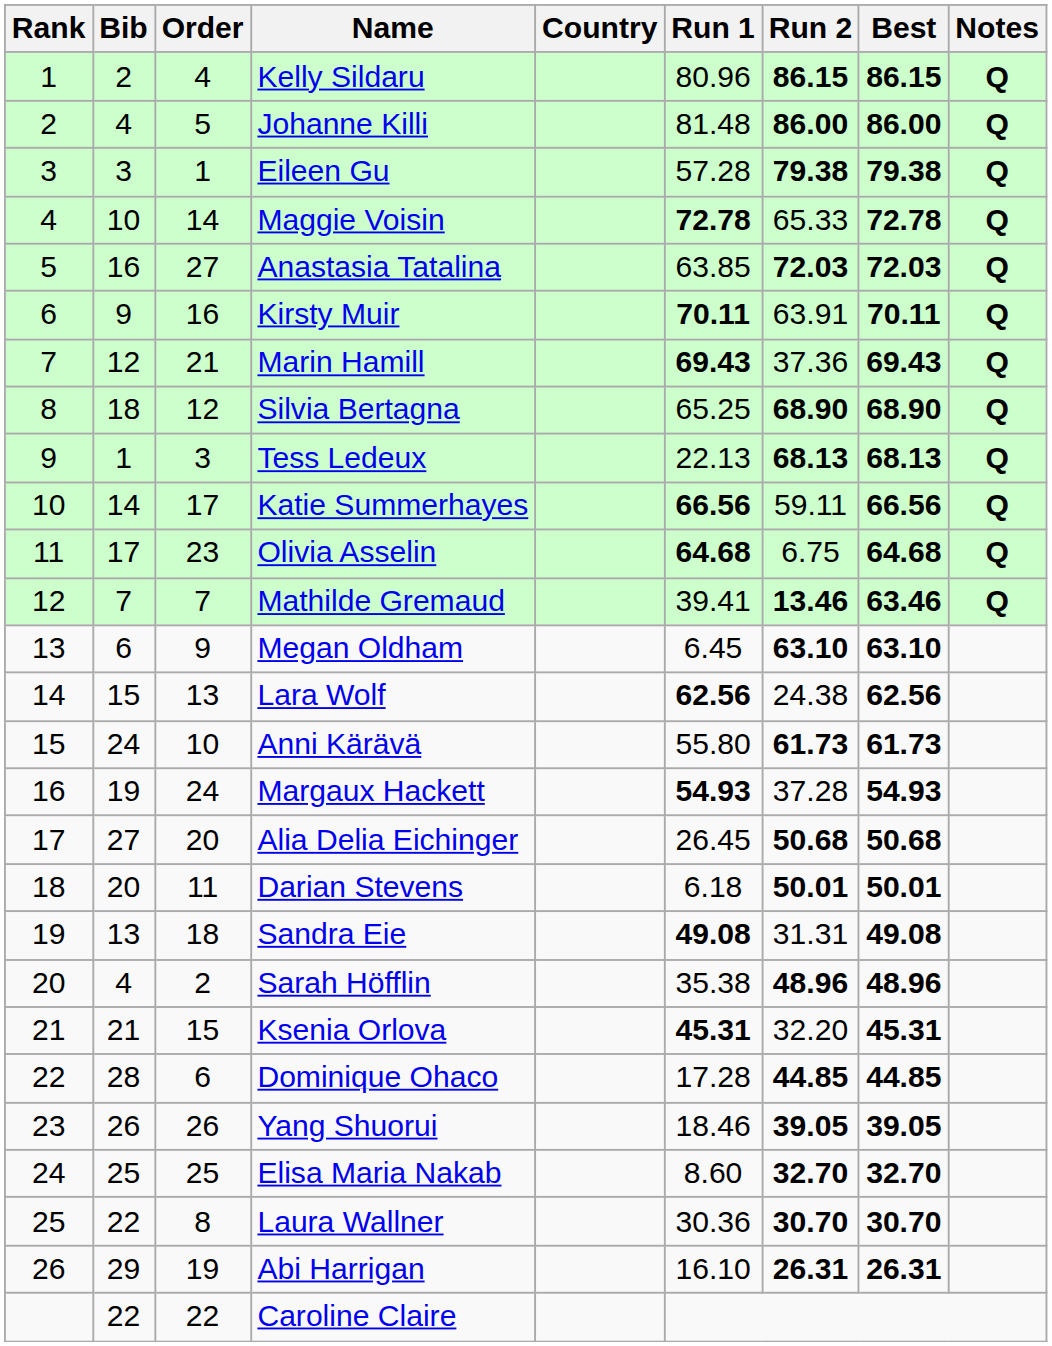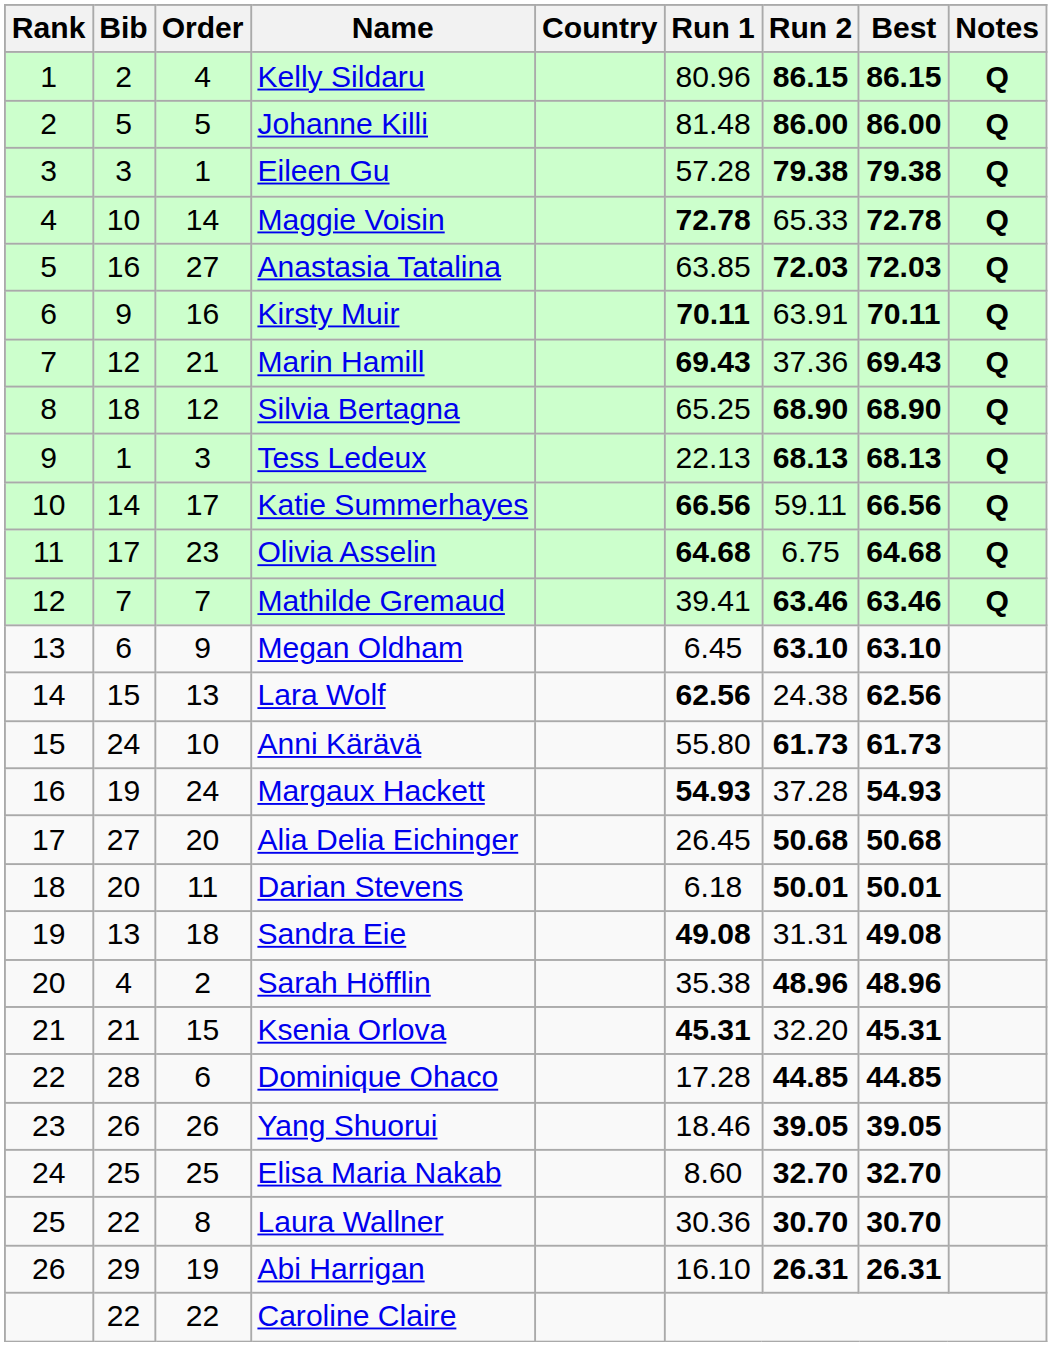Johanne Killi | Bib: 4 -> 5
Mathilde Gremaud | Run 2: 13.46 -> 63.46
